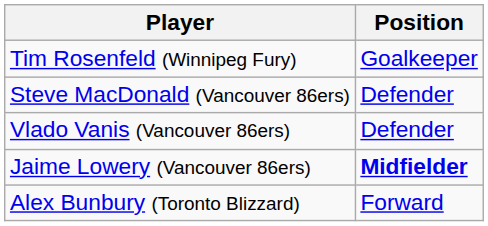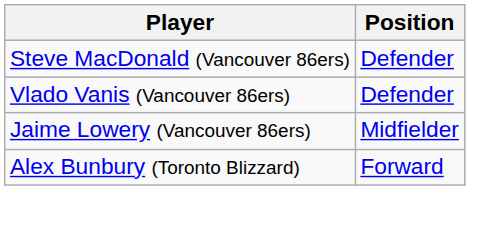- row: Tim Rosenfeld (Winnipeg Fury) | Goalkeeper
Jaime Lowery (Vancouver 86ers) | Position: bold -> normal
